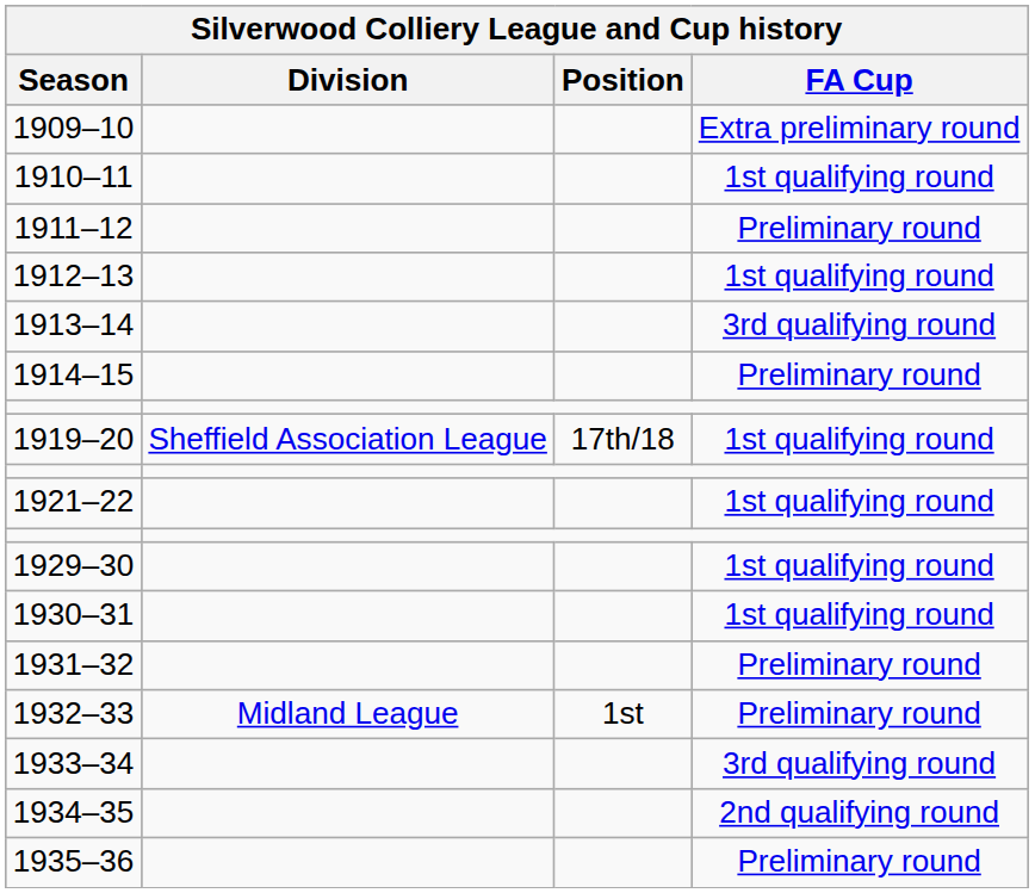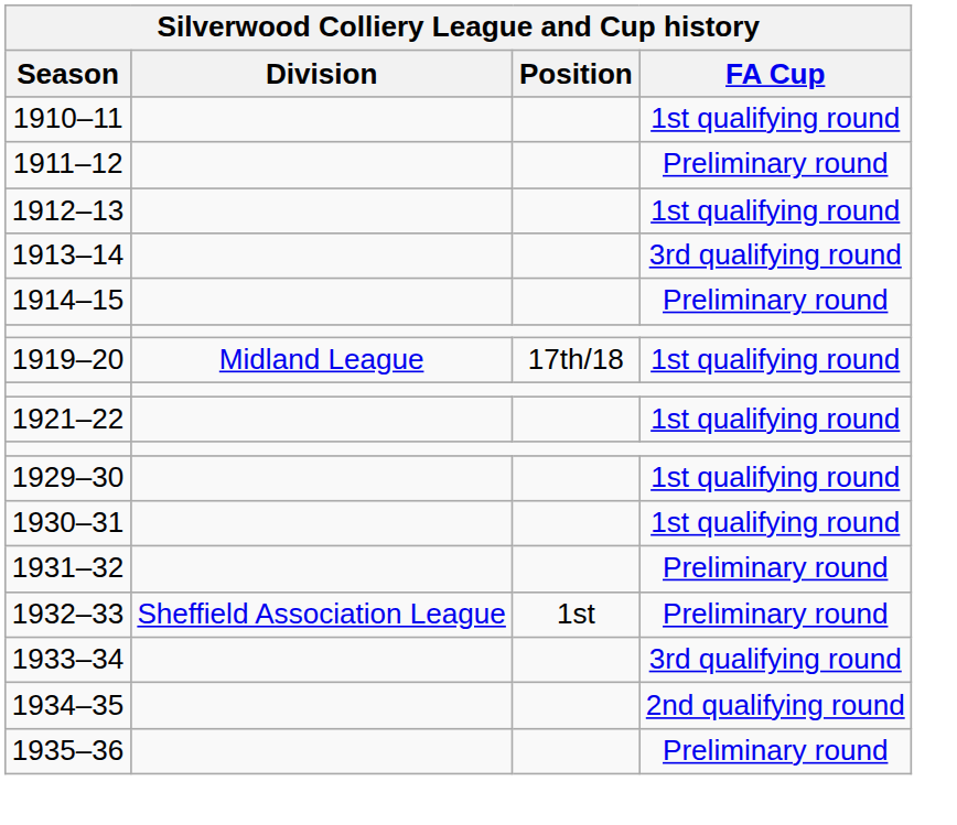- row: 1909–10 | Extra preliminary round
1919–20 | Division: Sheffield Association League -> Midland League
1932–33 | Division: Midland League -> Sheffield Association League
